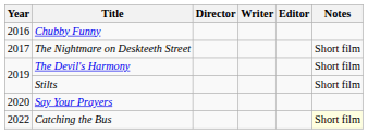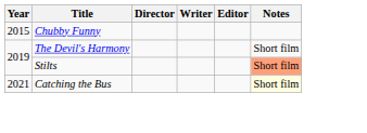Chubby Funny | Year: 2016 -> 2015
- row: 2017 | The Nightmare on Deskteeth Street | Short film
Stilts | Notes: no background -> lightsalmon background
- row: 2020 | Say Your Prayers
Catching the Bus | Year: 2022 -> 2021
